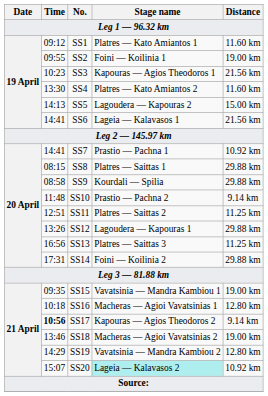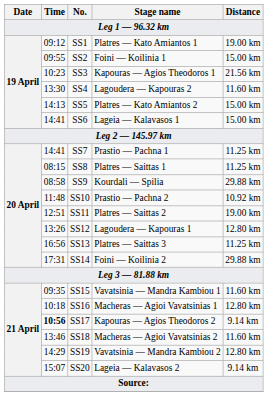SS1 | Distance: 11.60 km -> 19.00 km
SS2 | Distance: 19.00 km -> 15.00 km
SS4 | Stage name: Platres — Kato Amiantos 2 -> Lagoudera — Kapouras 2
SS5 | Stage name: Lagoudera — Kapouras 2 -> Platres — Kato Amiantos 2
SS6 | Distance: 21.56 km -> 15.00 km
SS7 | Distance: 10.92 km -> 11.25 km
SS8 | Distance: 29.88 km -> 11.25 km
SS10 | Distance: 9.14 km -> 10.92 km
SS11 | Distance: 11.25 km -> 19.00 km
SS12 | Distance: 29.88 km -> 12.80 km
SS15 | Distance: 19.00 km -> 11.60 km
SS18 | Distance: 19.00 km -> 11.60 km
SS20 | Stage name: paleturquoise background -> no background
SS20 | Distance: 10.92 km -> 9.14 km
